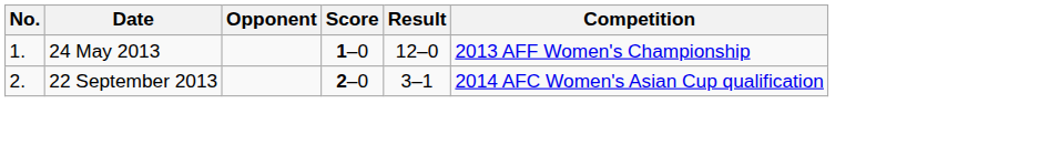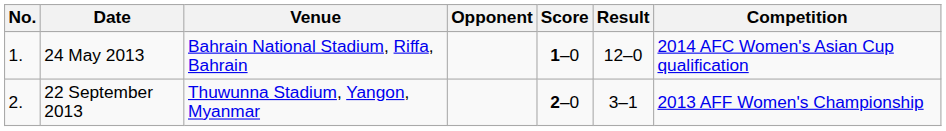+ column: Venue | Bahrain National Stadium, Riffa, Bahrain | Thuwunna Stadium, Yangon, Myanmar
24 May 2013 | Competition: 2013 AFF Women's Championship -> 2014 AFC Women's Asian Cup qualification
22 September 2013 | Competition: 2014 AFC Women's Asian Cup qualification -> 2013 AFF Women's Championship
